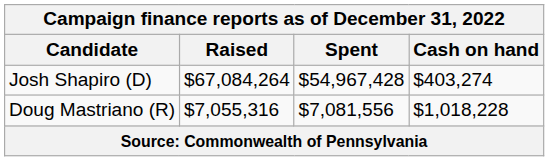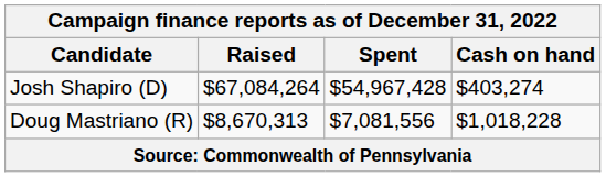Doug Mastriano (R) | Raised: $7,055,316 -> $8,670,313
